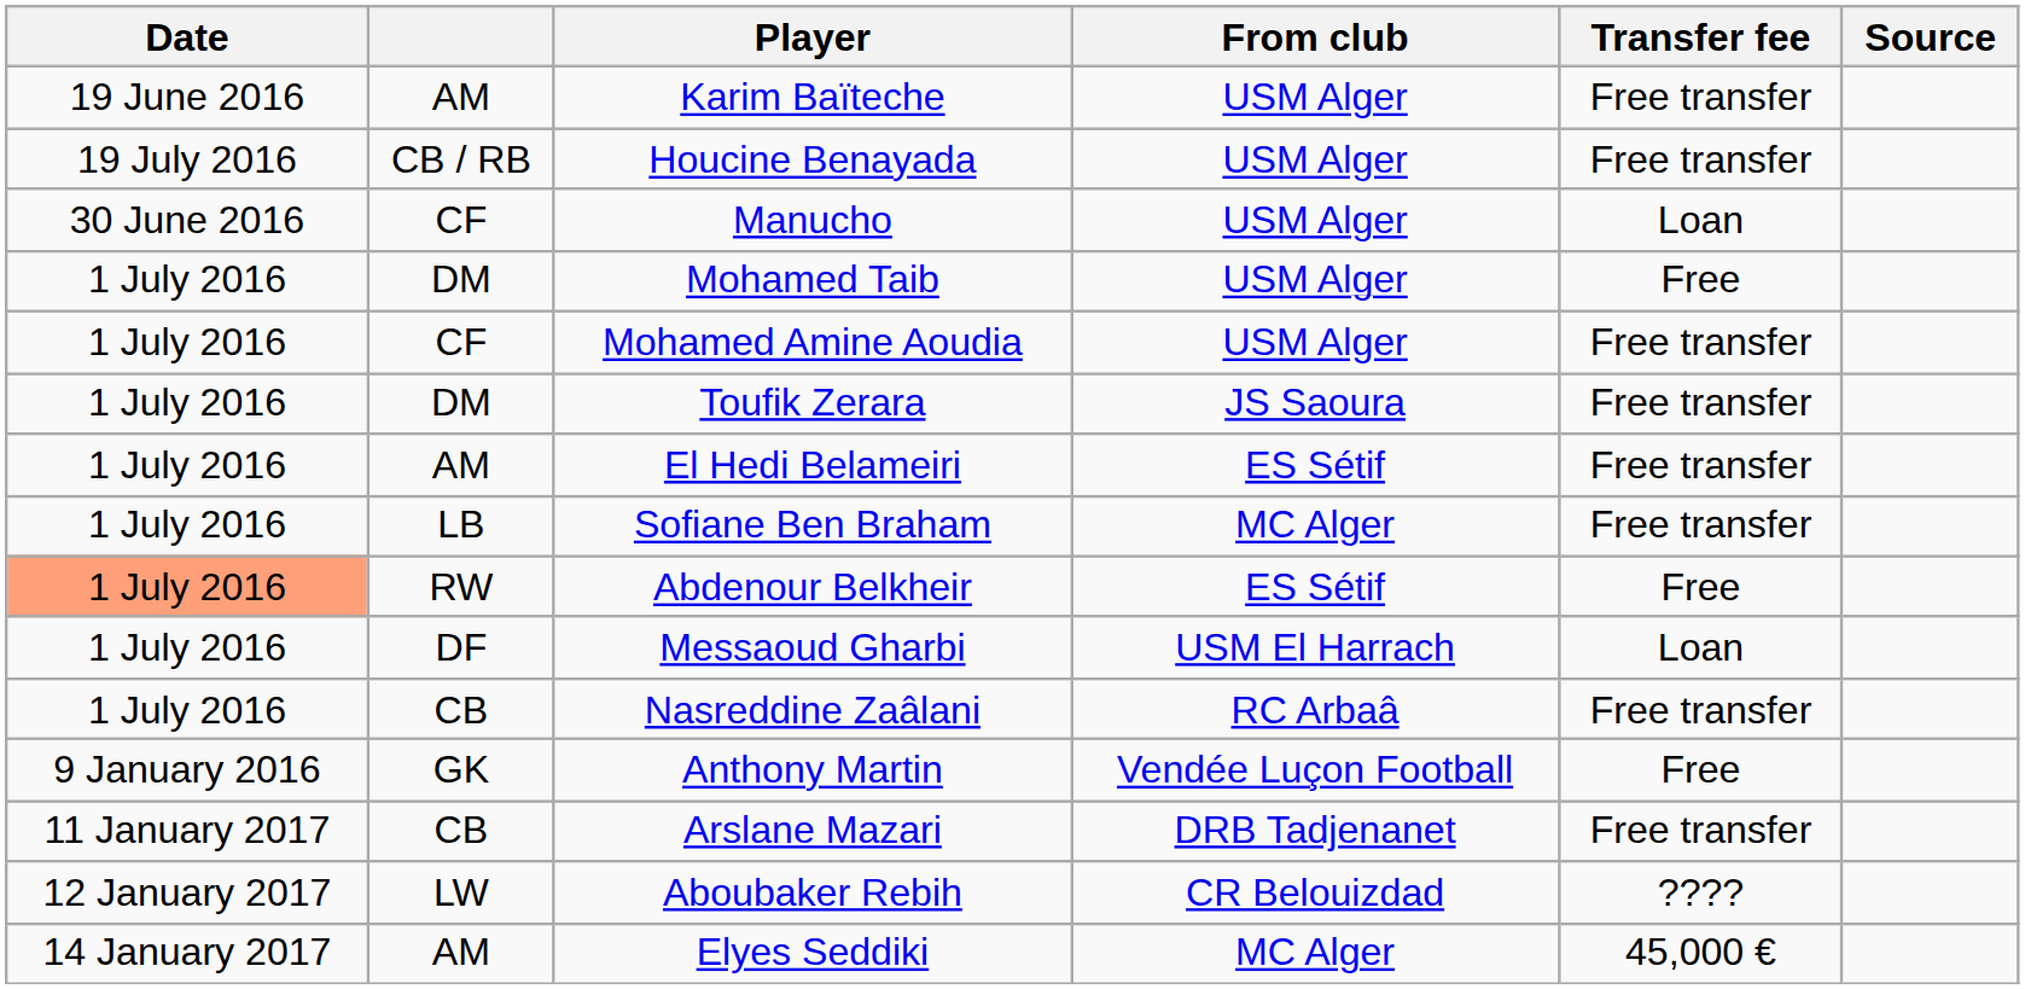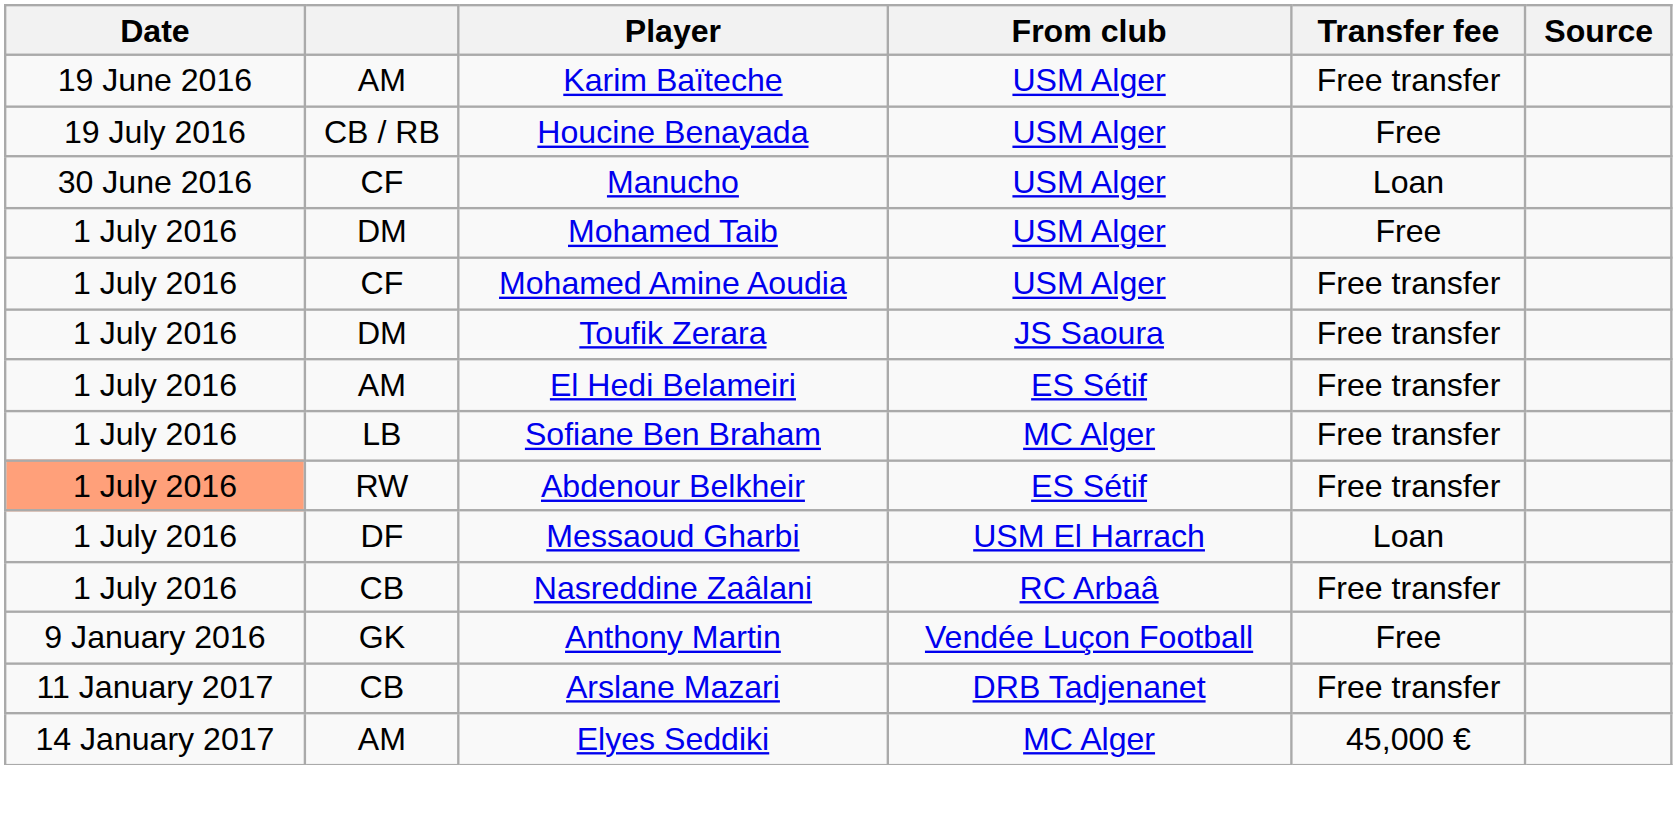Houcine Benayada | Transfer fee: Free transfer -> Free
Abdenour Belkheir | Transfer fee: Free -> Free transfer
- row: 12 January 2017 | LW | Aboubaker Rebih | CR Belouizdad | ????
